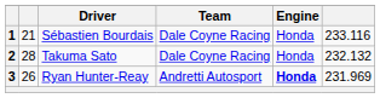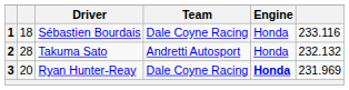1 | column 2: 21 -> 18
2 | Team: Dale Coyne Racing -> Andretti Autosport
3 | column 2: 26 -> 20
3 | Team: Andretti Autosport -> Dale Coyne Racing
